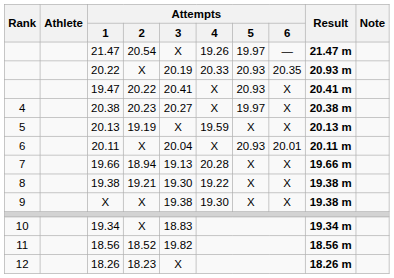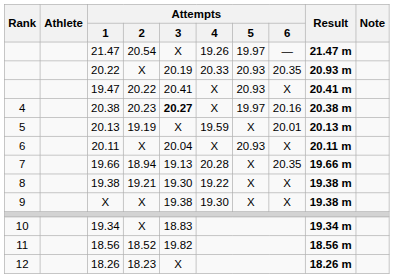20.38 | Attempts / 3: normal -> bold
20.38 | Attempts / 6: X -> 20.16
20.13 | Attempts / 6: X -> 20.01
20.11 | Attempts / 6: 20.01 -> X
19.66 | Attempts / 6: X -> 20.35
